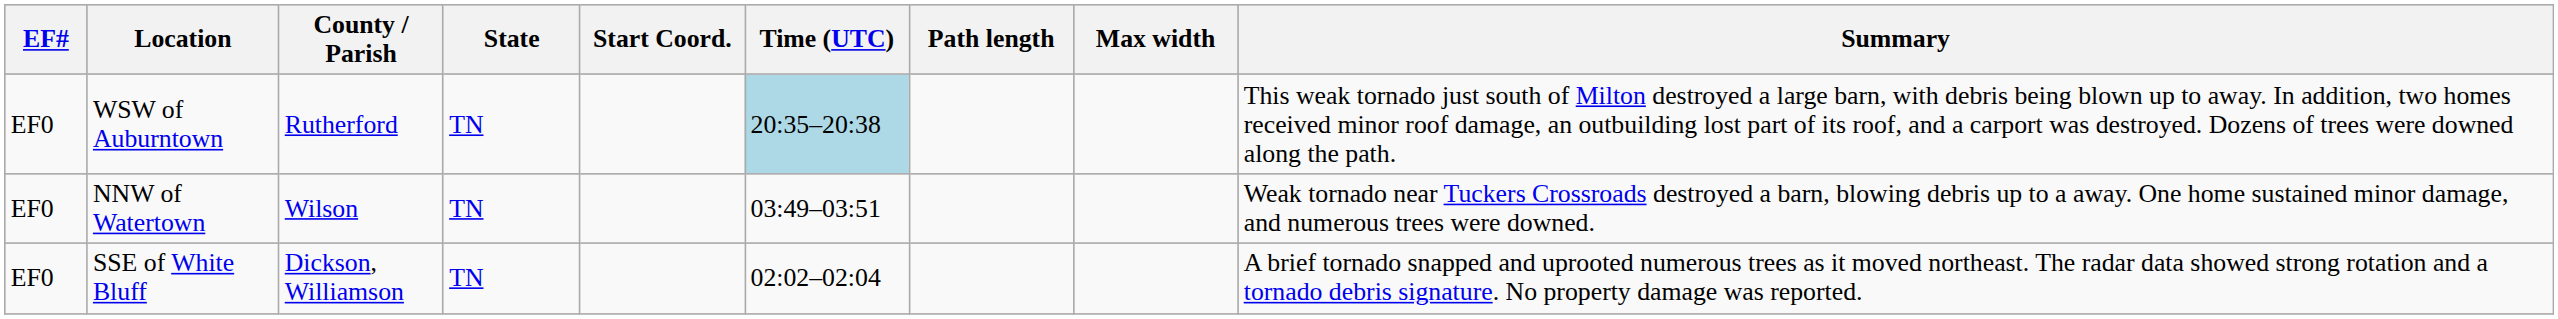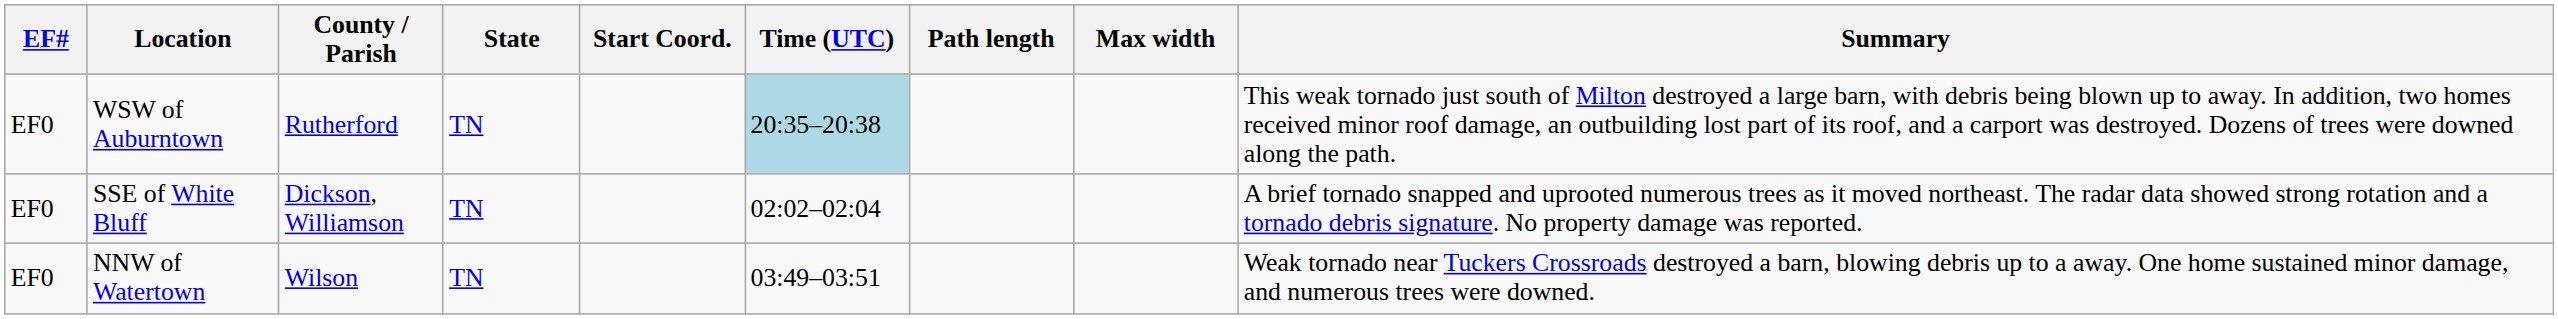rows swapped: SSE of White Bluff <-> NNW of Watertown
